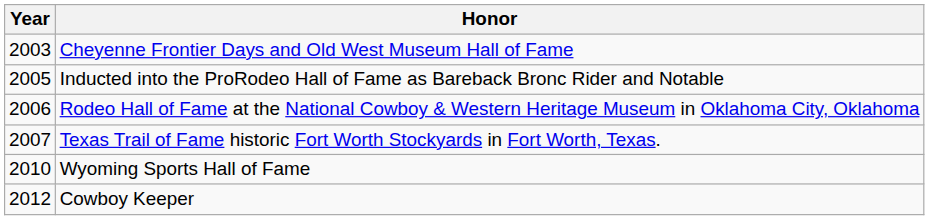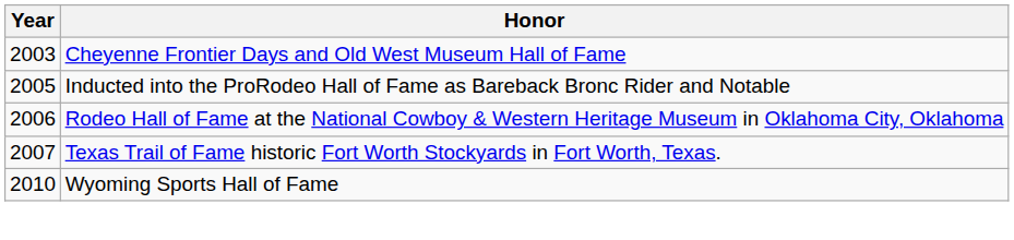- row: 2012 | Cowboy Keeper
